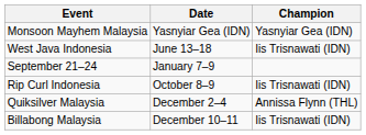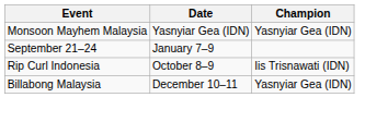- row: West Java Indonesia | June 13–18 | Iis Trisnawati (IDN)
- row: Quiksilver Malaysia | December 2–4 | Annissa Flynn (THL)
Billabong Malaysia | Champion: Iis Trisnawati (IDN) -> Yasnyiar Gea (IDN)
